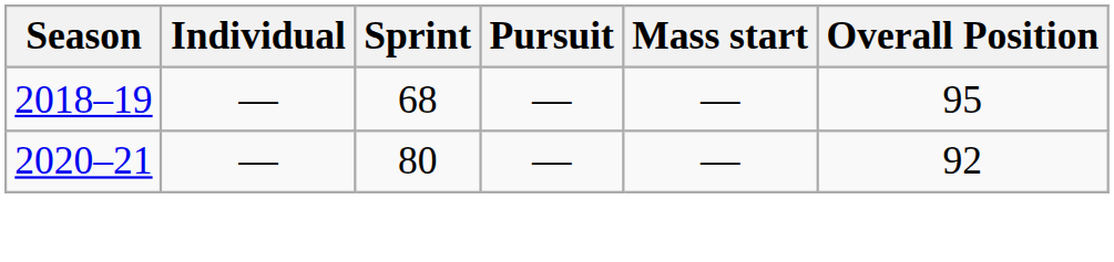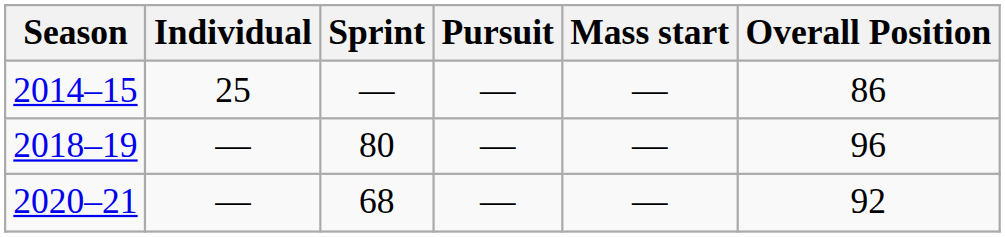+ row: 2014–15 | 25 | — | — | — | 86
2018–19 | Sprint: 68 -> 80
2018–19 | Overall Position: 95 -> 96
2020–21 | Sprint: 80 -> 68
